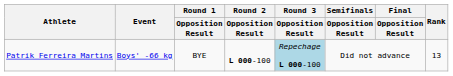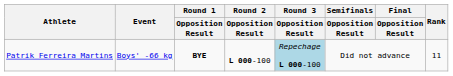Patrik Ferreira Martins | Round 1 / Opposition Result: normal -> bold
Patrik Ferreira Martins | Rank: 13 -> 11
